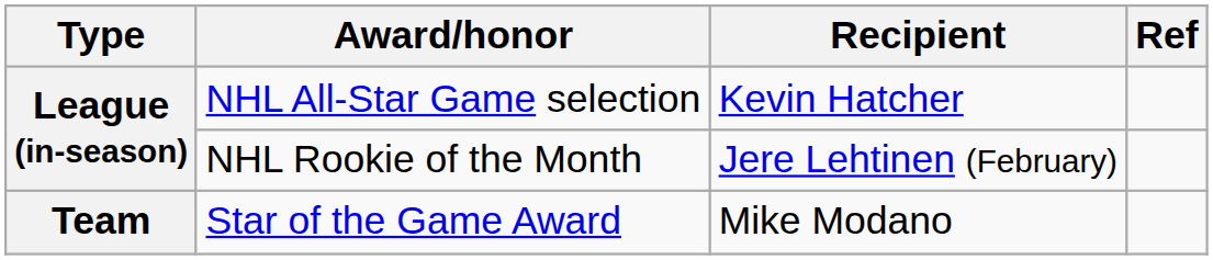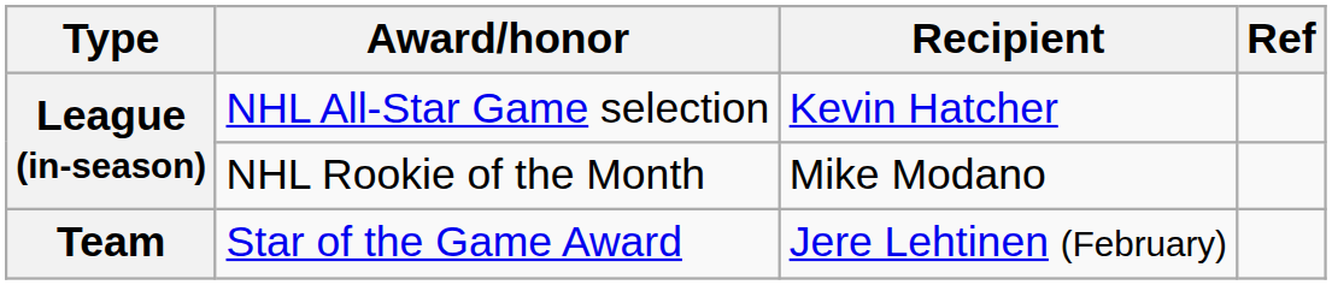NHL Rookie of the Month | Recipient: Jere Lehtinen (February) -> Mike Modano
Star of the Game Award | Recipient: Mike Modano -> Jere Lehtinen (February)
